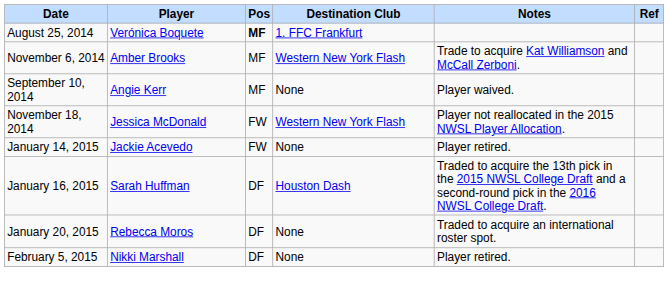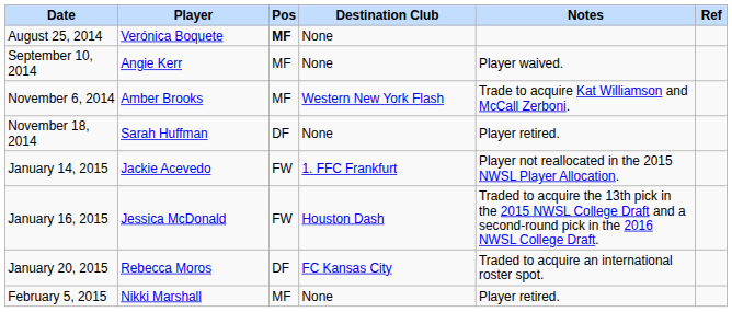August 25, 2014 | Destination Club: 1. FFC Frankfurt -> None
rows swapped: September 10, 2014 <-> November 6, 2014
November 18, 2014 | Player: Jessica McDonald -> Sarah Huffman
November 18, 2014 | Pos: FW -> DF
November 18, 2014 | Destination Club: Western New York Flash -> None
November 18, 2014 | Notes: Player not reallocated in the 2015 NWSL Player Allocation. -> Player retired.
January 14, 2015 | Destination Club: None -> 1. FFC Frankfurt
January 14, 2015 | Notes: Player retired. -> Player not reallocated in the 2015 NWSL Player Allocation.
January 16, 2015 | Player: Sarah Huffman -> Jessica McDonald
January 16, 2015 | Pos: DF -> FW
January 20, 2015 | Destination Club: None -> FC Kansas City
February 5, 2015 | Pos: DF -> MF
